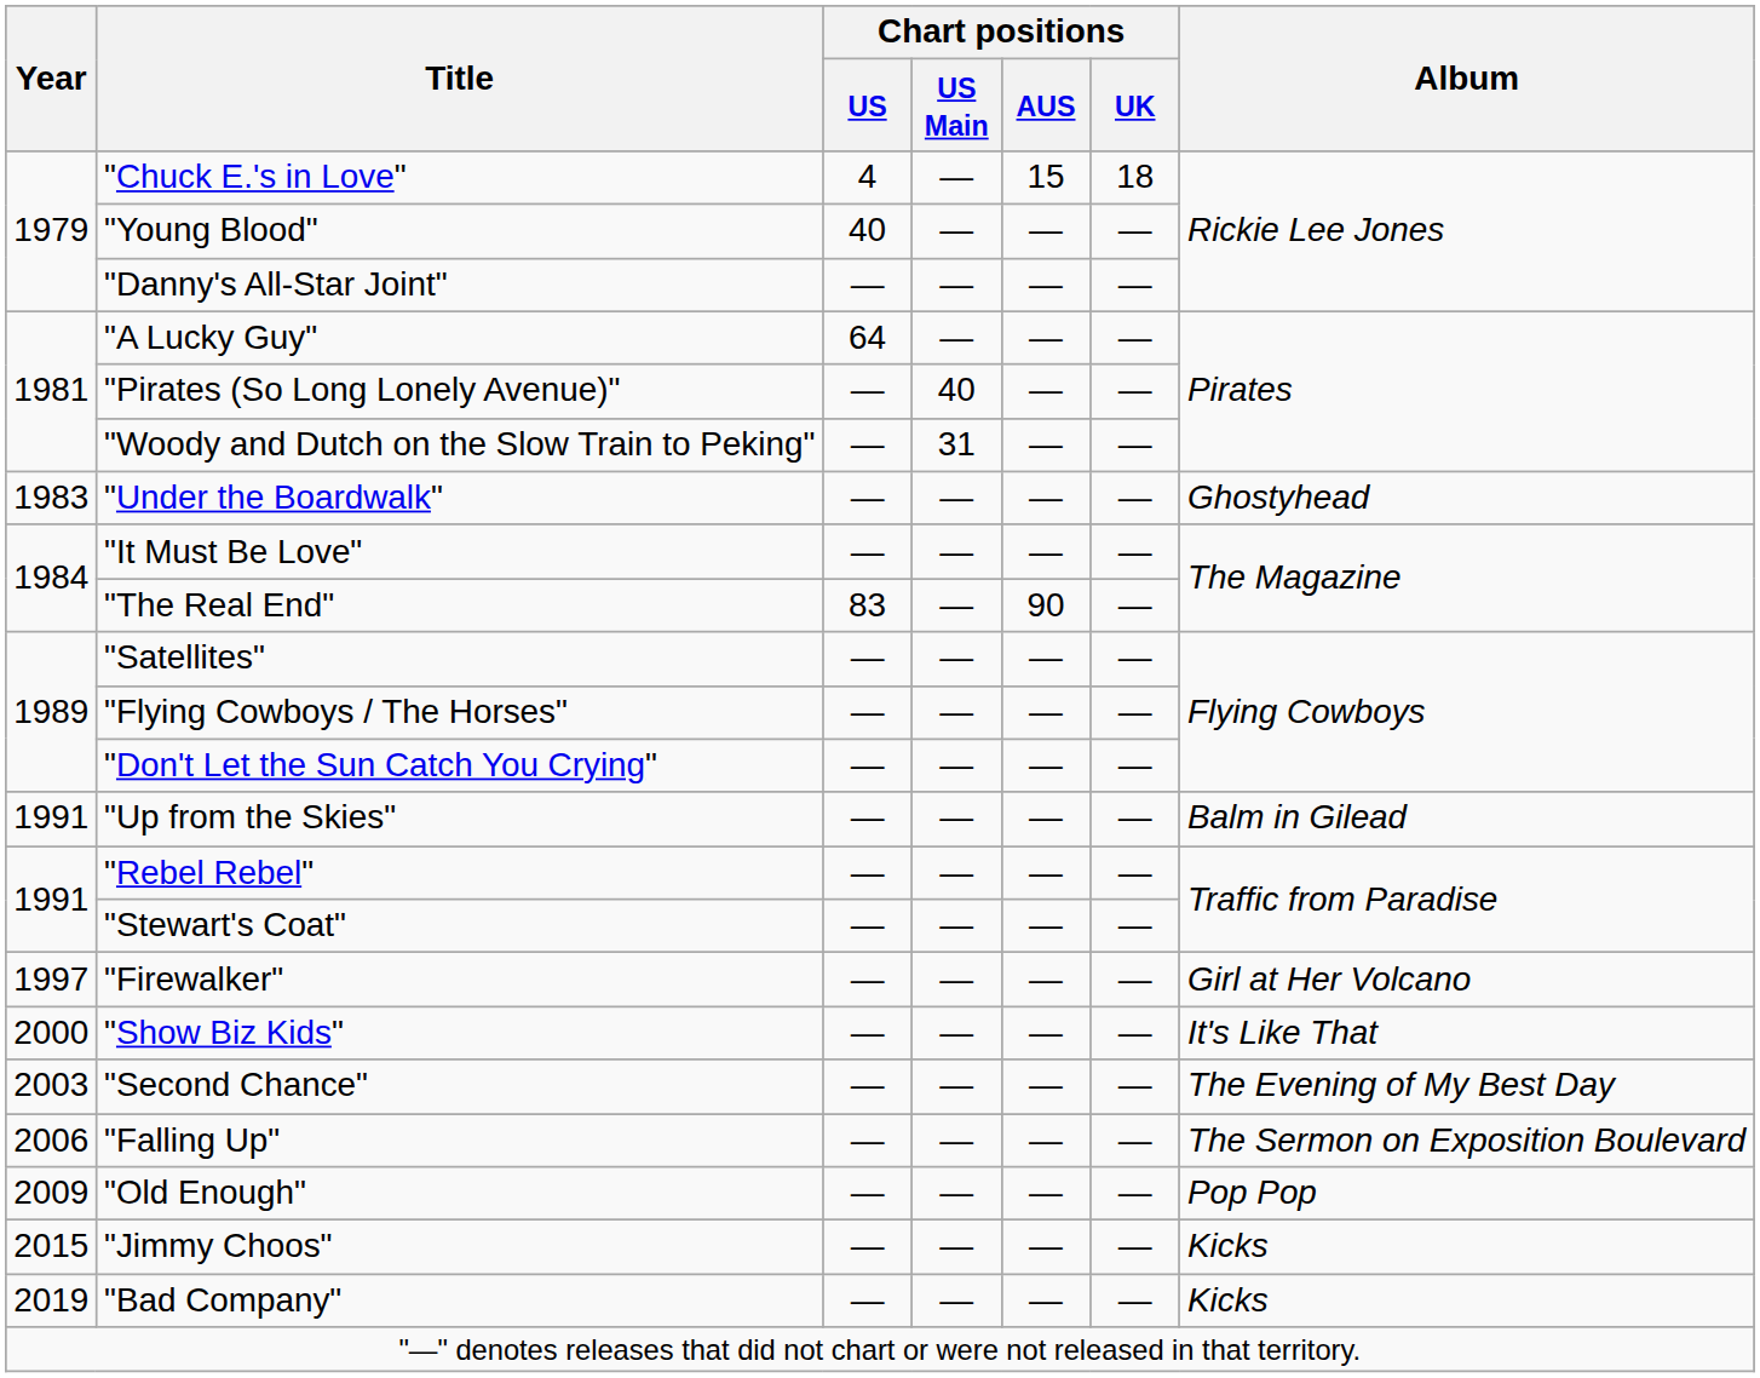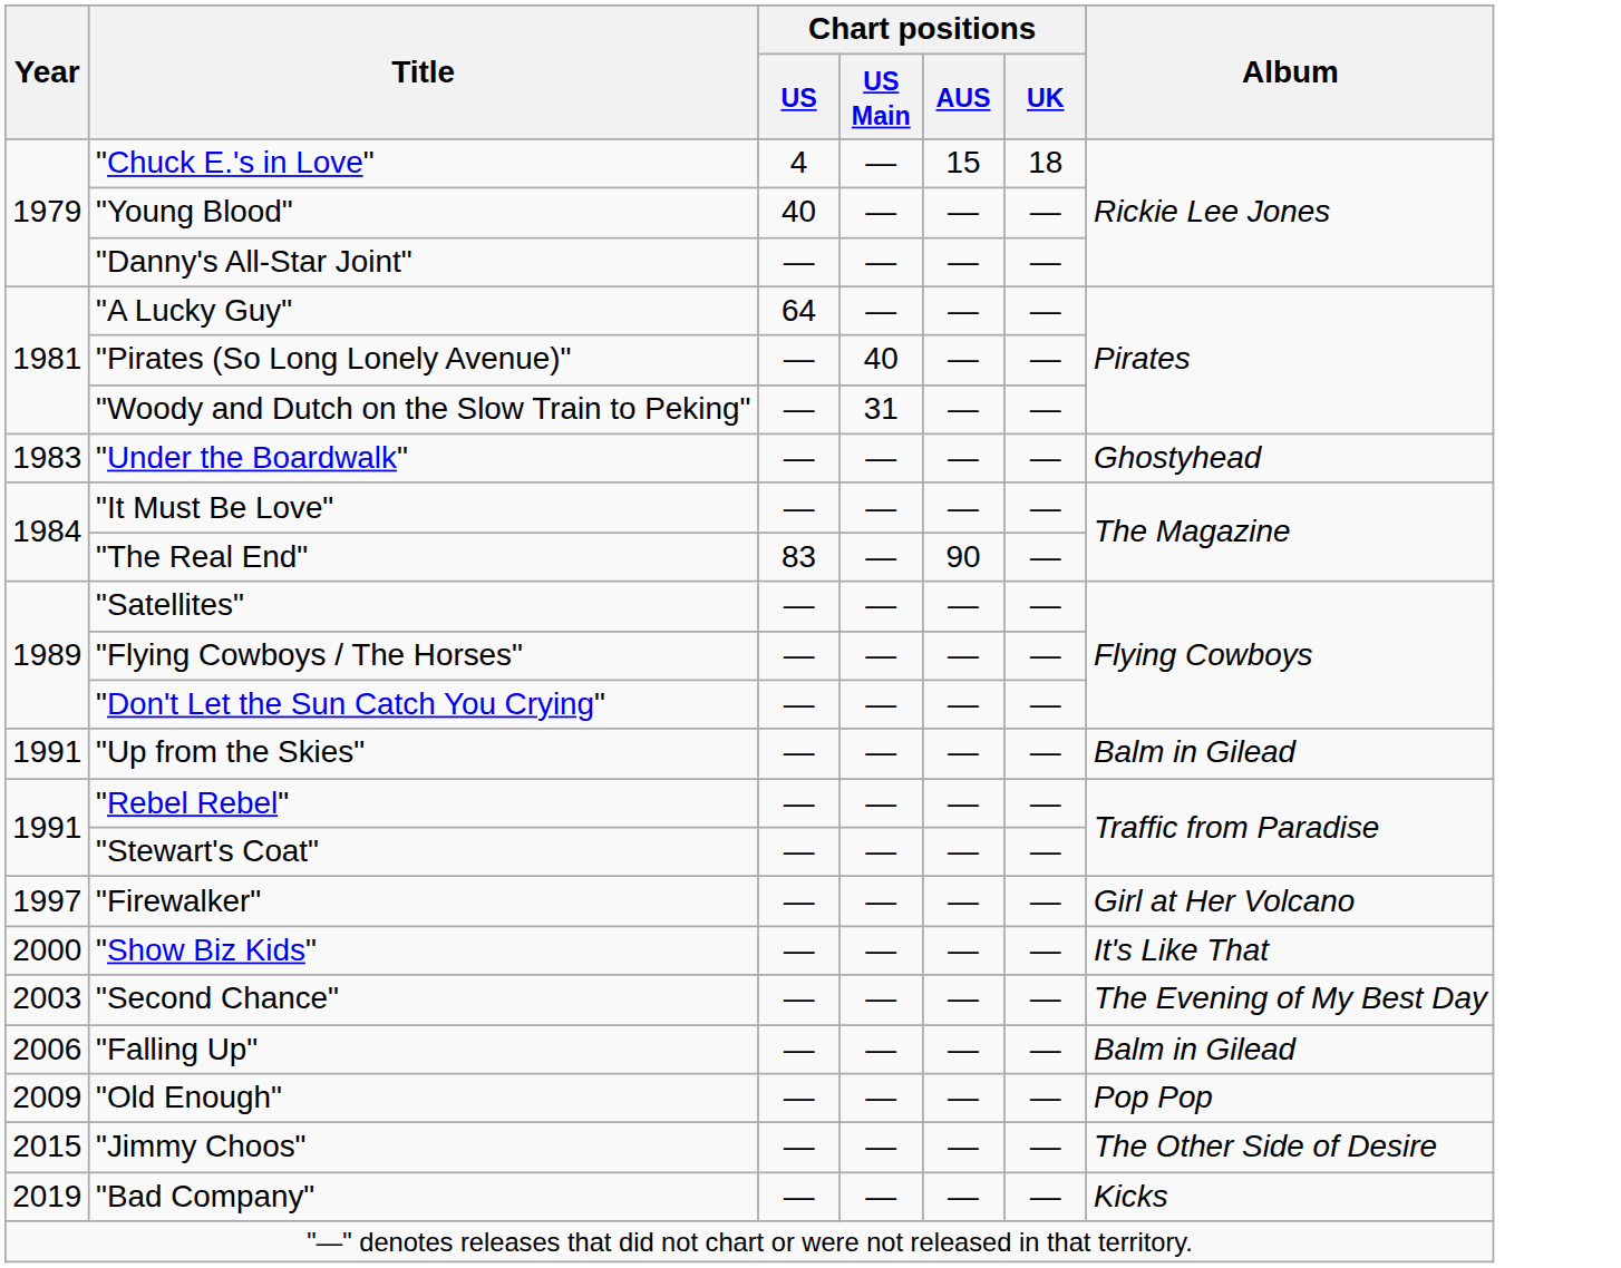"Falling Up" | Album: The Sermon on Exposition Boulevard -> Balm in Gilead
"Jimmy Choos" | Album: Kicks -> The Other Side of Desire
